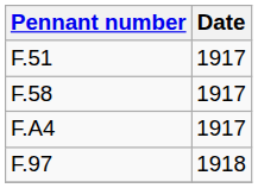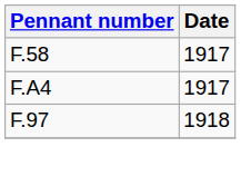- row: F.51 | 1917
